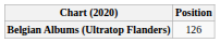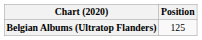Belgian Albums (Ultratop Flanders) | Position: 126 -> 125
